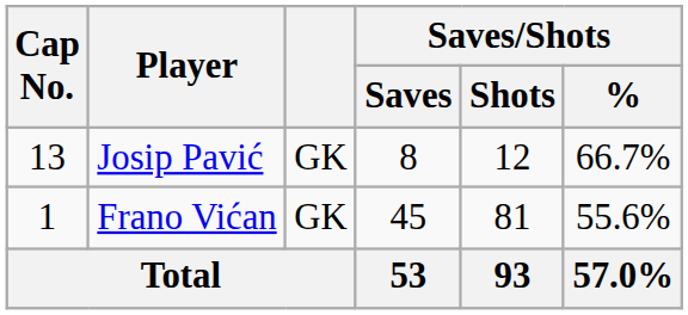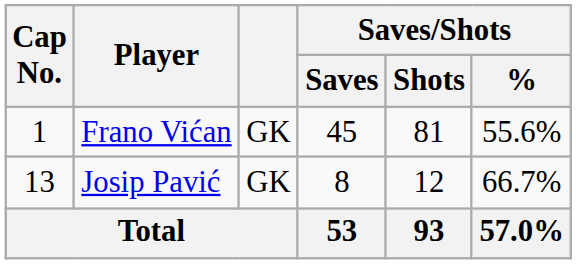rows swapped: Frano Vićan <-> Josip Pavić
